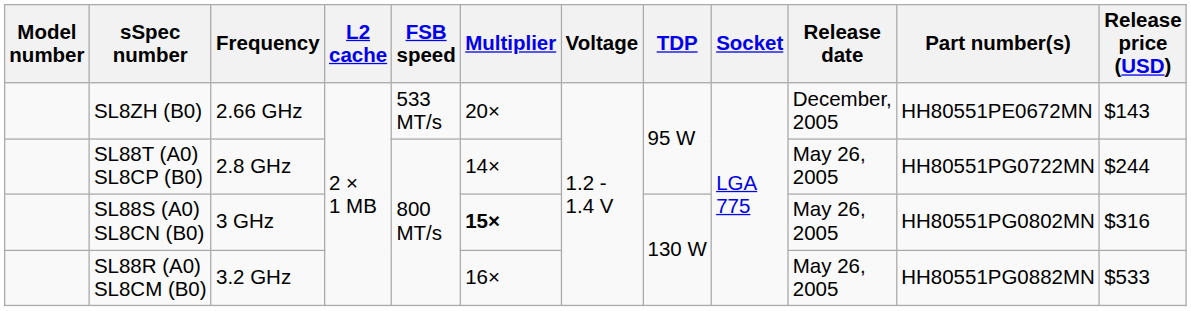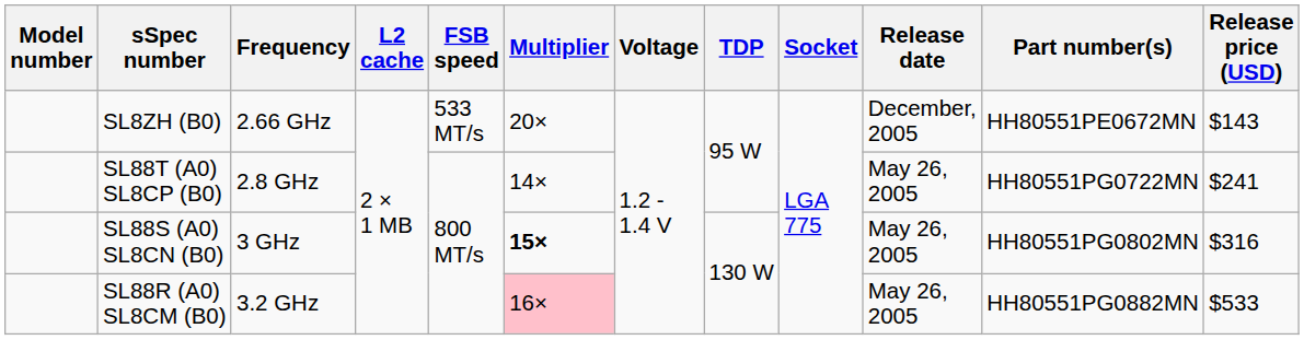SL88T (A0) SL8CP (B0) | Release price (USD): $244 -> $241
SL88R (A0) SL8CM (B0) | Multiplier: no background -> pink background
